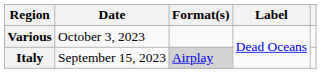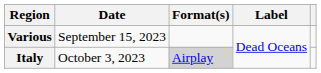Various | Date: October 3, 2023 -> September 15, 2023
Italy | Date: September 15, 2023 -> October 3, 2023
